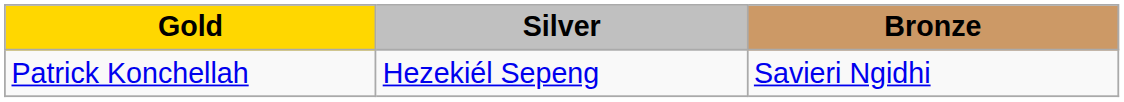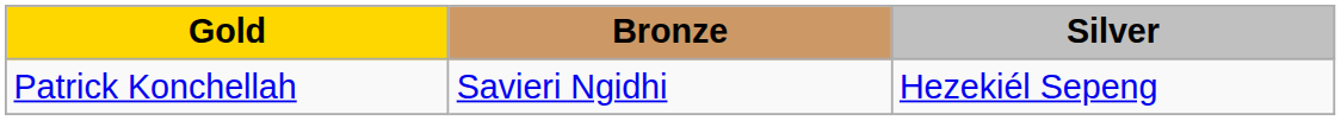columns swapped: Silver <-> Bronze
